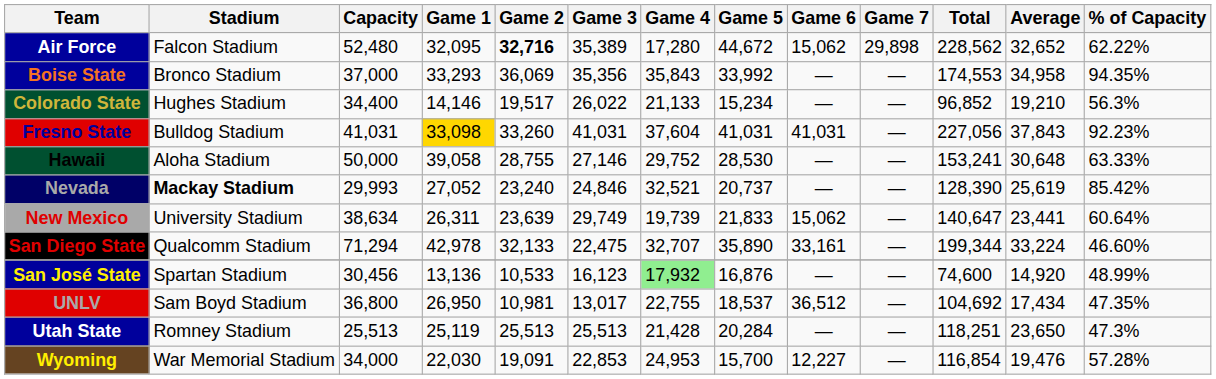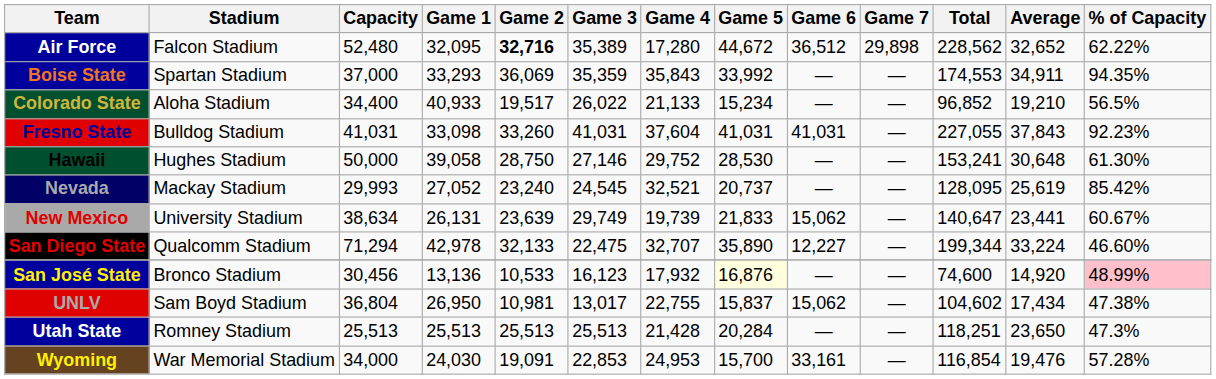Air Force | Game 6: 15,062 -> 36,512
Boise State | Stadium: Bronco Stadium -> Spartan Stadium
Boise State | Game 3: 35,356 -> 35,359
Boise State | Average: 34,958 -> 34,911
Colorado State | Stadium: Hughes Stadium -> Aloha Stadium
Colorado State | Game 1: 14,146 -> 40,933
Colorado State | % of Capacity: 56.3% -> 56.5%
Fresno State | Game 1: gold background -> no background
Fresno State | Total: 227,056 -> 227,055
Hawaii | Stadium: Aloha Stadium -> Hughes Stadium
Hawaii | Game 2: 28,755 -> 28,750
Hawaii | % of Capacity: 63.33% -> 61.30%
Nevada | Stadium: bold -> normal
Nevada | Game 3: 24,846 -> 24,545
Nevada | Total: 128,390 -> 128,095
New Mexico | Game 1: 26,311 -> 26,131
New Mexico | % of Capacity: 60.64% -> 60.67%
San Diego State | Game 6: 33,161 -> 12,227
San José State | Stadium: Spartan Stadium -> Bronco Stadium
San José State | Game 4: lightgreen background -> no background
San José State | Game 5: no background -> lightyellow background
San José State | % of Capacity: no background -> pink background
UNLV | Capacity: 36,800 -> 36,804
UNLV | Game 5: 18,537 -> 15,837
UNLV | Game 6: 36,512 -> 15,062
UNLV | Total: 104,692 -> 104,602
UNLV | % of Capacity: 47.35% -> 47.38%
Utah State | Game 1: 25,119 -> 25,513
Wyoming | Game 1: 22,030 -> 24,030
Wyoming | Game 6: 12,227 -> 33,161
